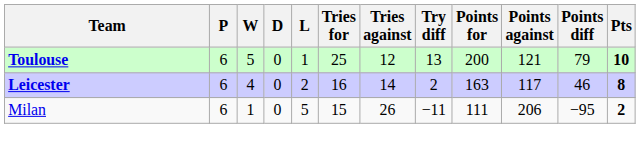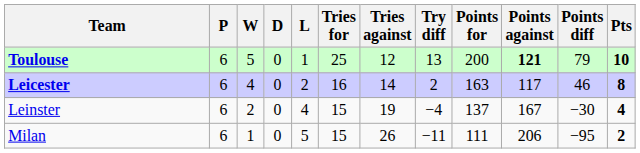Toulouse | Points against: normal -> bold
+ row: Leinster | 6 | 2 | 0 | 4 | 15 | 19 | −4 | 137 | 167 | −30 | 4
